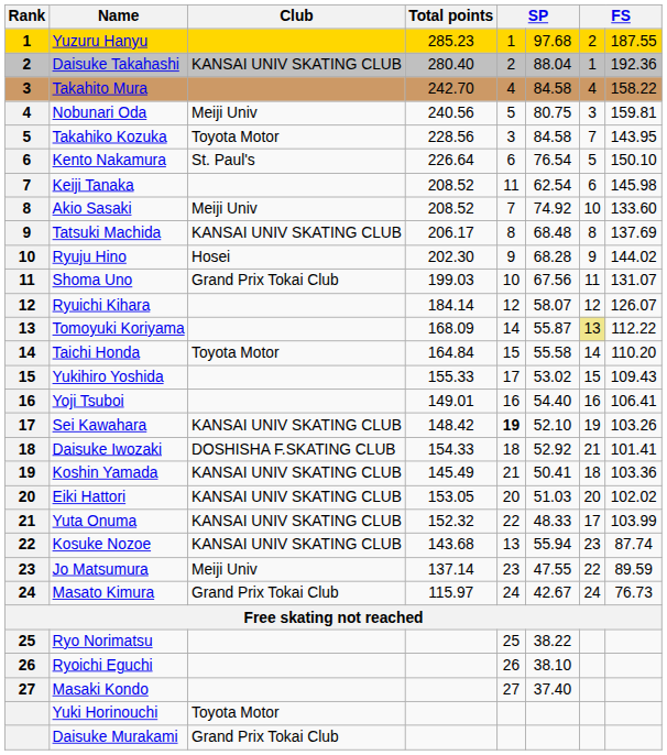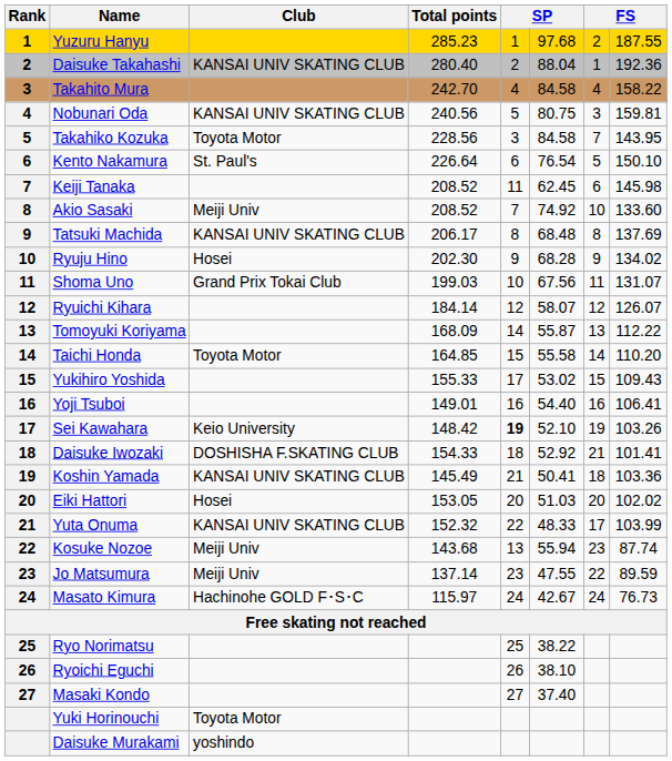Nobunari Oda | Club: Meiji Univ -> KANSAI UNIV SKATING CLUB
Keiji Tanaka | column 6: 62.54 -> 62.45
Ryuju Hino | column 8: 144.02 -> 134.02
Tomoyuki Koriyama | column 7: khaki background -> no background
Taichi Honda | Total points: 164.84 -> 164.85
Sei Kawahara | Club: KANSAI UNIV SKATING CLUB -> Keio University
Eiki Hattori | Club: KANSAI UNIV SKATING CLUB -> Hosei
Kosuke Nozoe | Club: KANSAI UNIV SKATING CLUB -> Meiji Univ
Masato Kimura | Club: Grand Prix Tokai Club -> Hachinohe GOLD F･S･C
Daisuke Murakami | Club: Grand Prix Tokai Club -> yoshindo
